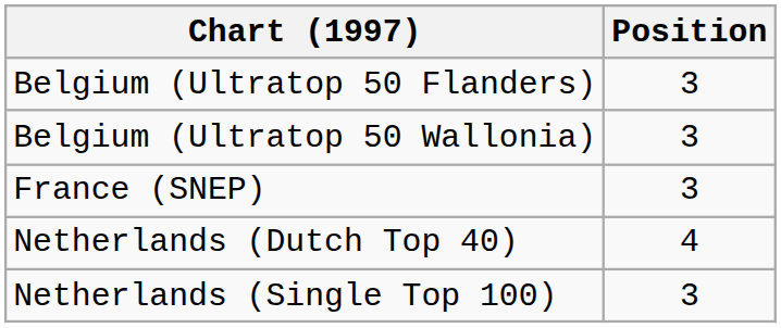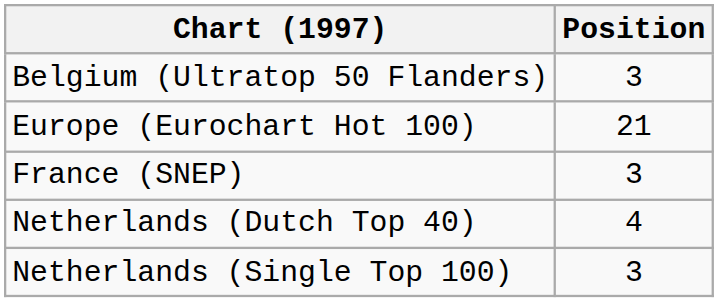- row: Belgium (Ultratop 50 Wallonia) | 3
+ row: Europe (Eurochart Hot 100) | 21
